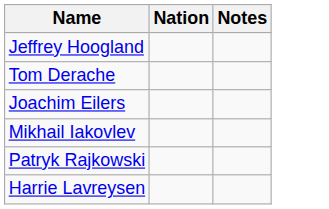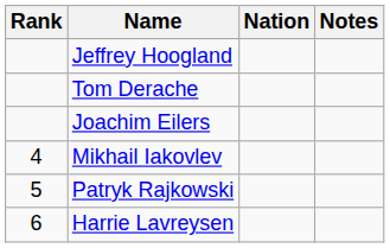+ column: Rank | 4 | 5 | 6
